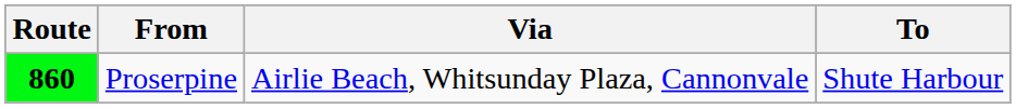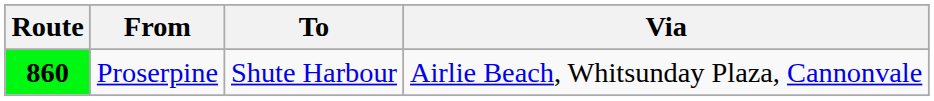columns swapped: To <-> Via
